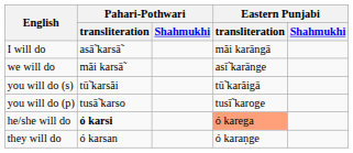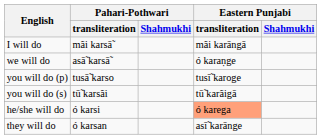I will do | Pahari-Pothwari / transliteration: asā̃ karsā̃ -> mãi karsā̃
we will do | Pahari-Pothwari / transliteration: mãi karsā̃ -> asā̃ karsā̃
we will do | Eastern Punjabi / transliteration: asī̃ karānge -> ó karaṇge
rows swapped: you will do (s) <-> you will do (p)
he/she will do | Pahari-Pothwari / transliteration: bold -> normal
they will do | Eastern Punjabi / transliteration: ó karaṇge -> asī̃ karānge
